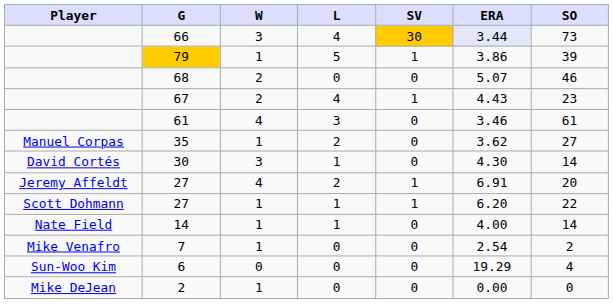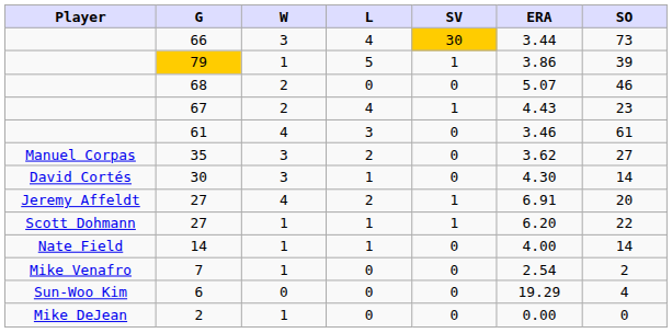66 | ERA: lavender background -> no background
35 | W: 1 -> 3
